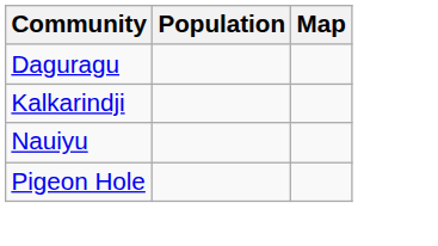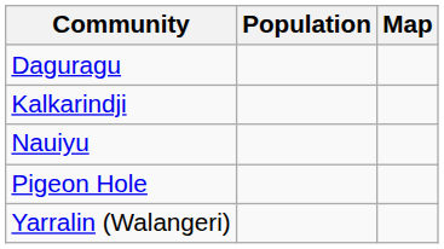+ row: Yarralin (Walangeri)
